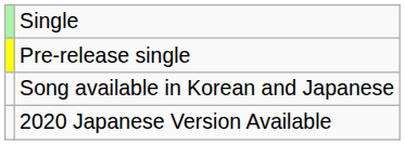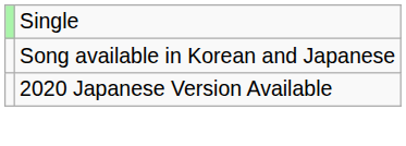- row: Pre-release single
